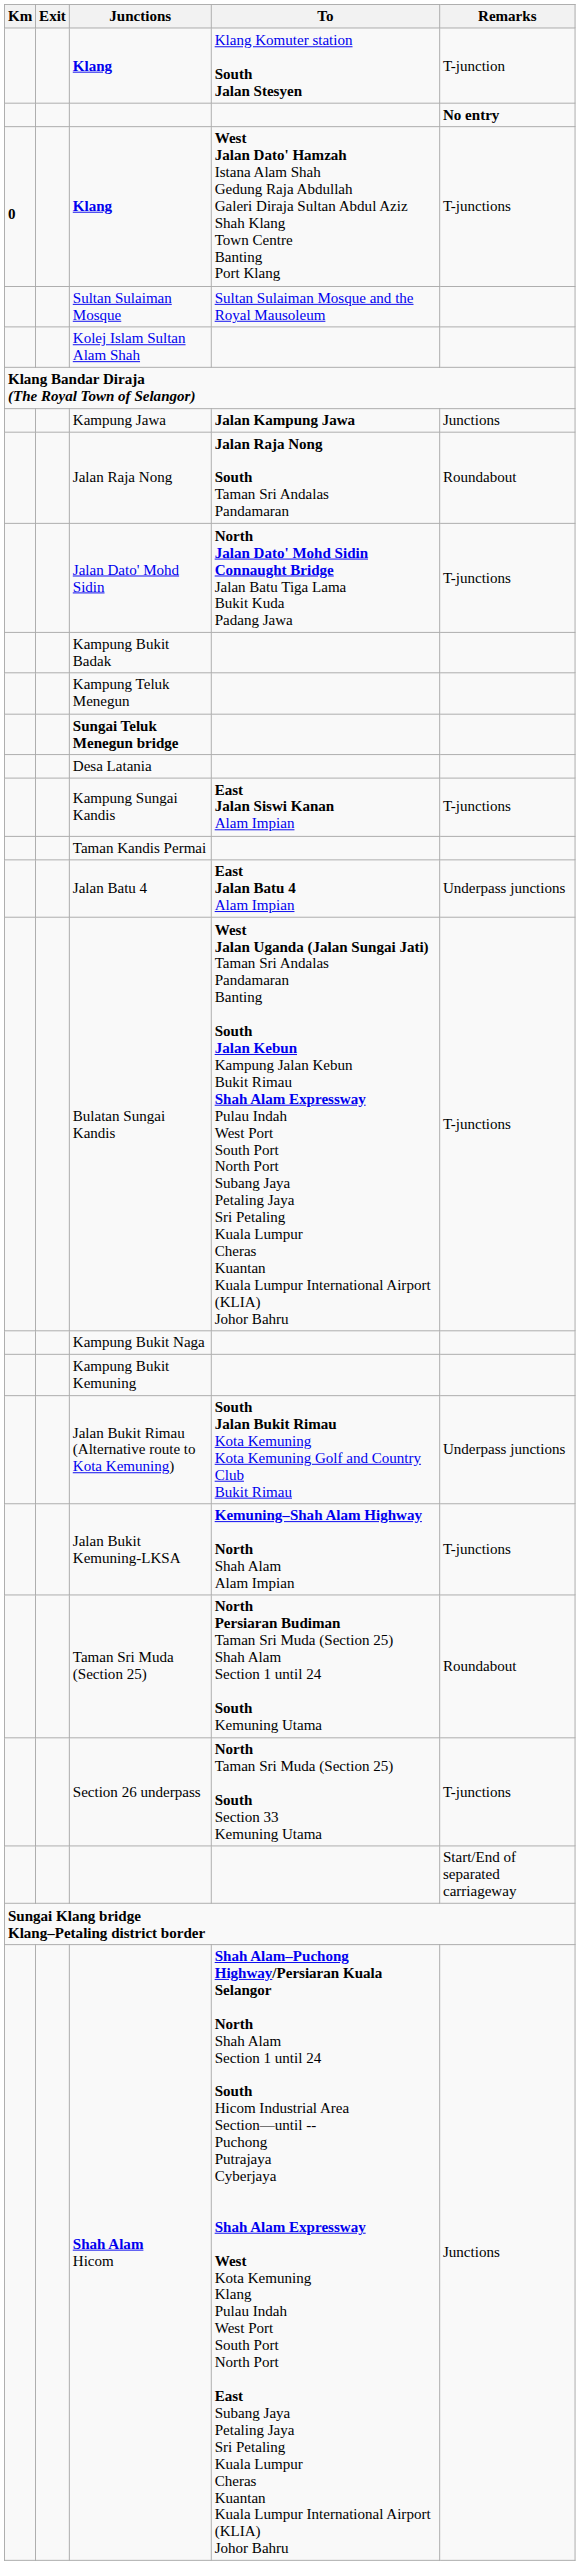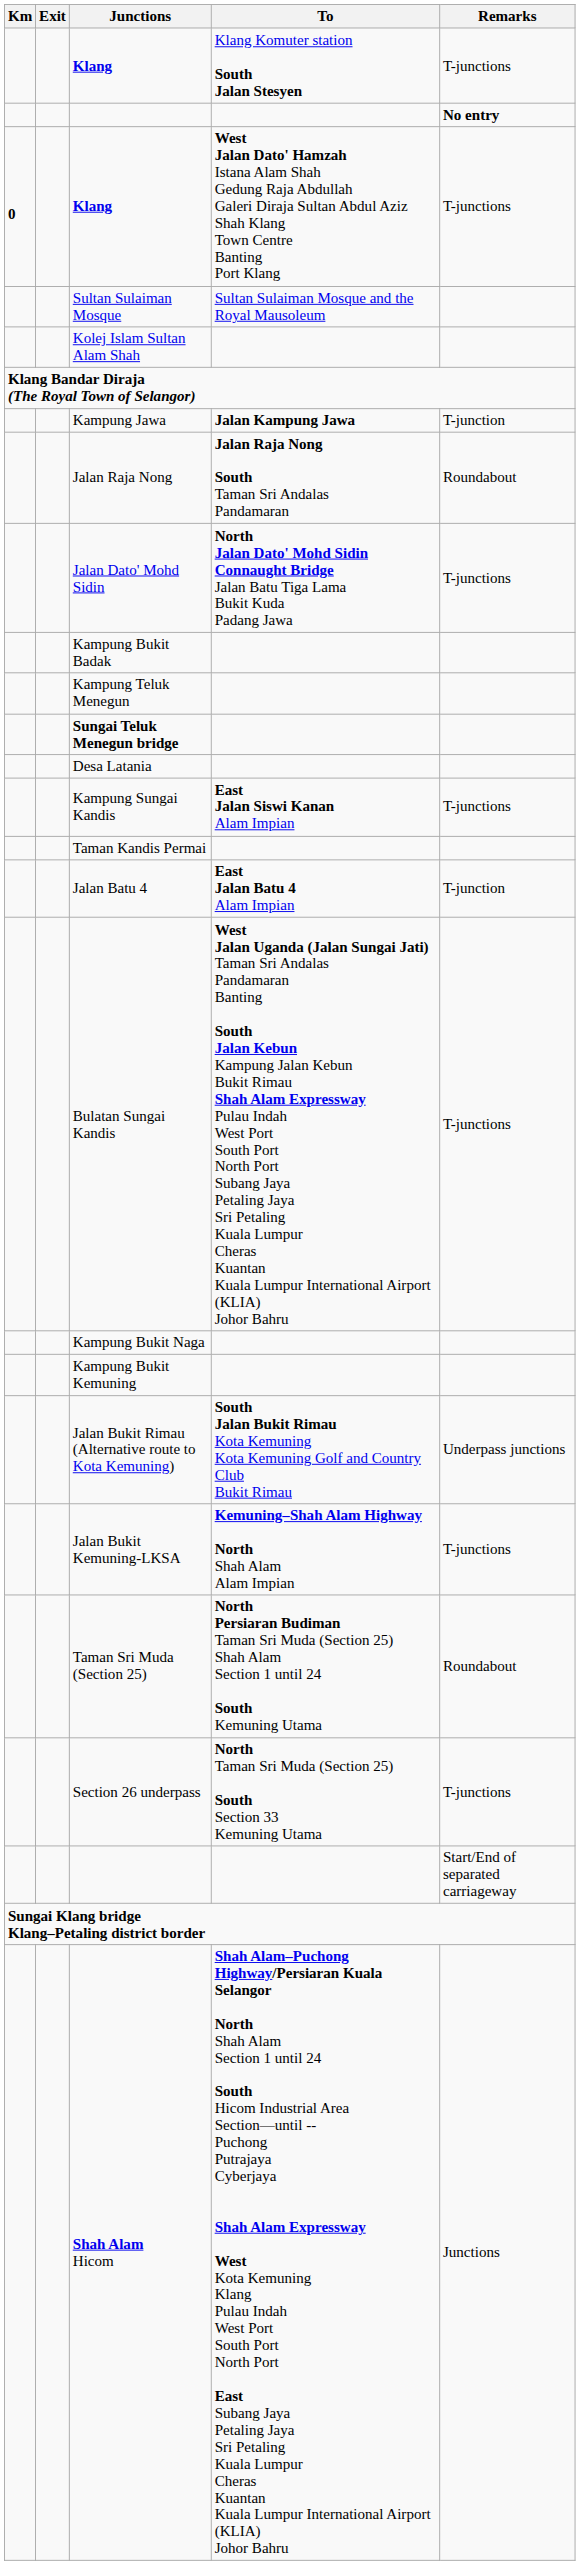Klang / Klang Komuter station South Jalan Stesyen | Remarks: T-junction -> T-junctions
Kampung Jawa | Remarks: Junctions -> T-junction
Jalan Batu 4 | Remarks: Underpass junctions -> T-junction
